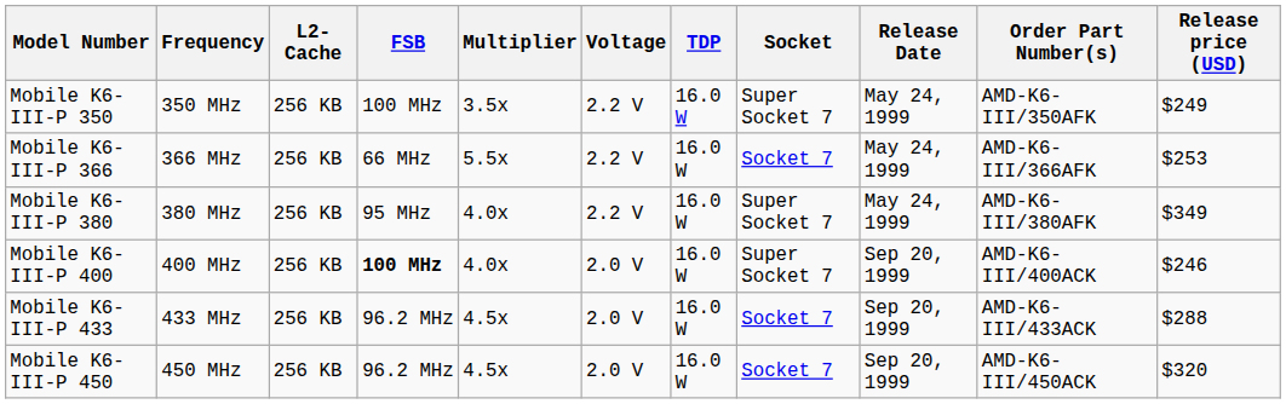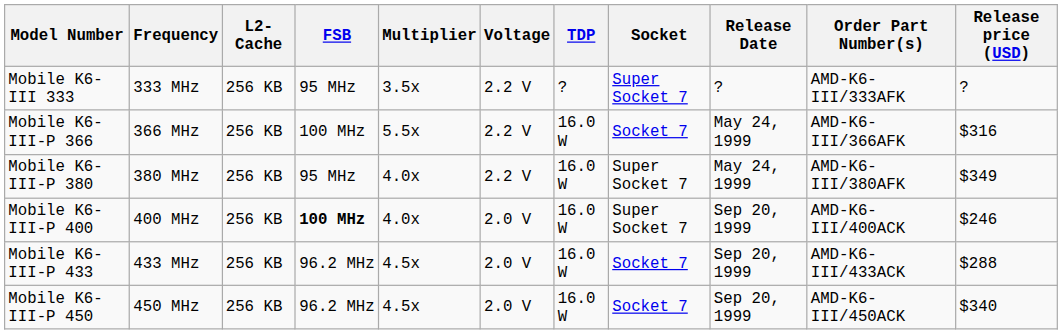+ row: Mobile K6-III 333 | 333 MHz | 256 KB | 95 MHz | 3.5x | 2.2 V | ? | Super Socket 7 | ? | AMD-K6-III/333AFK | ?
- row: Mobile K6-III-P 350 | 350 MHz | 256 KB | 100 MHz | 3.5x | 2.2 V | 16.0 W | Super Socket 7 | May 24, 1999 | AMD-K6-III/350AFK | $249
Mobile K6-III-P 366 | FSB: 66 MHz -> 100 MHz
Mobile K6-III-P 366 | Release price (USD): $253 -> $316
Mobile K6-III-P 450 | Release price (USD): $320 -> $340
